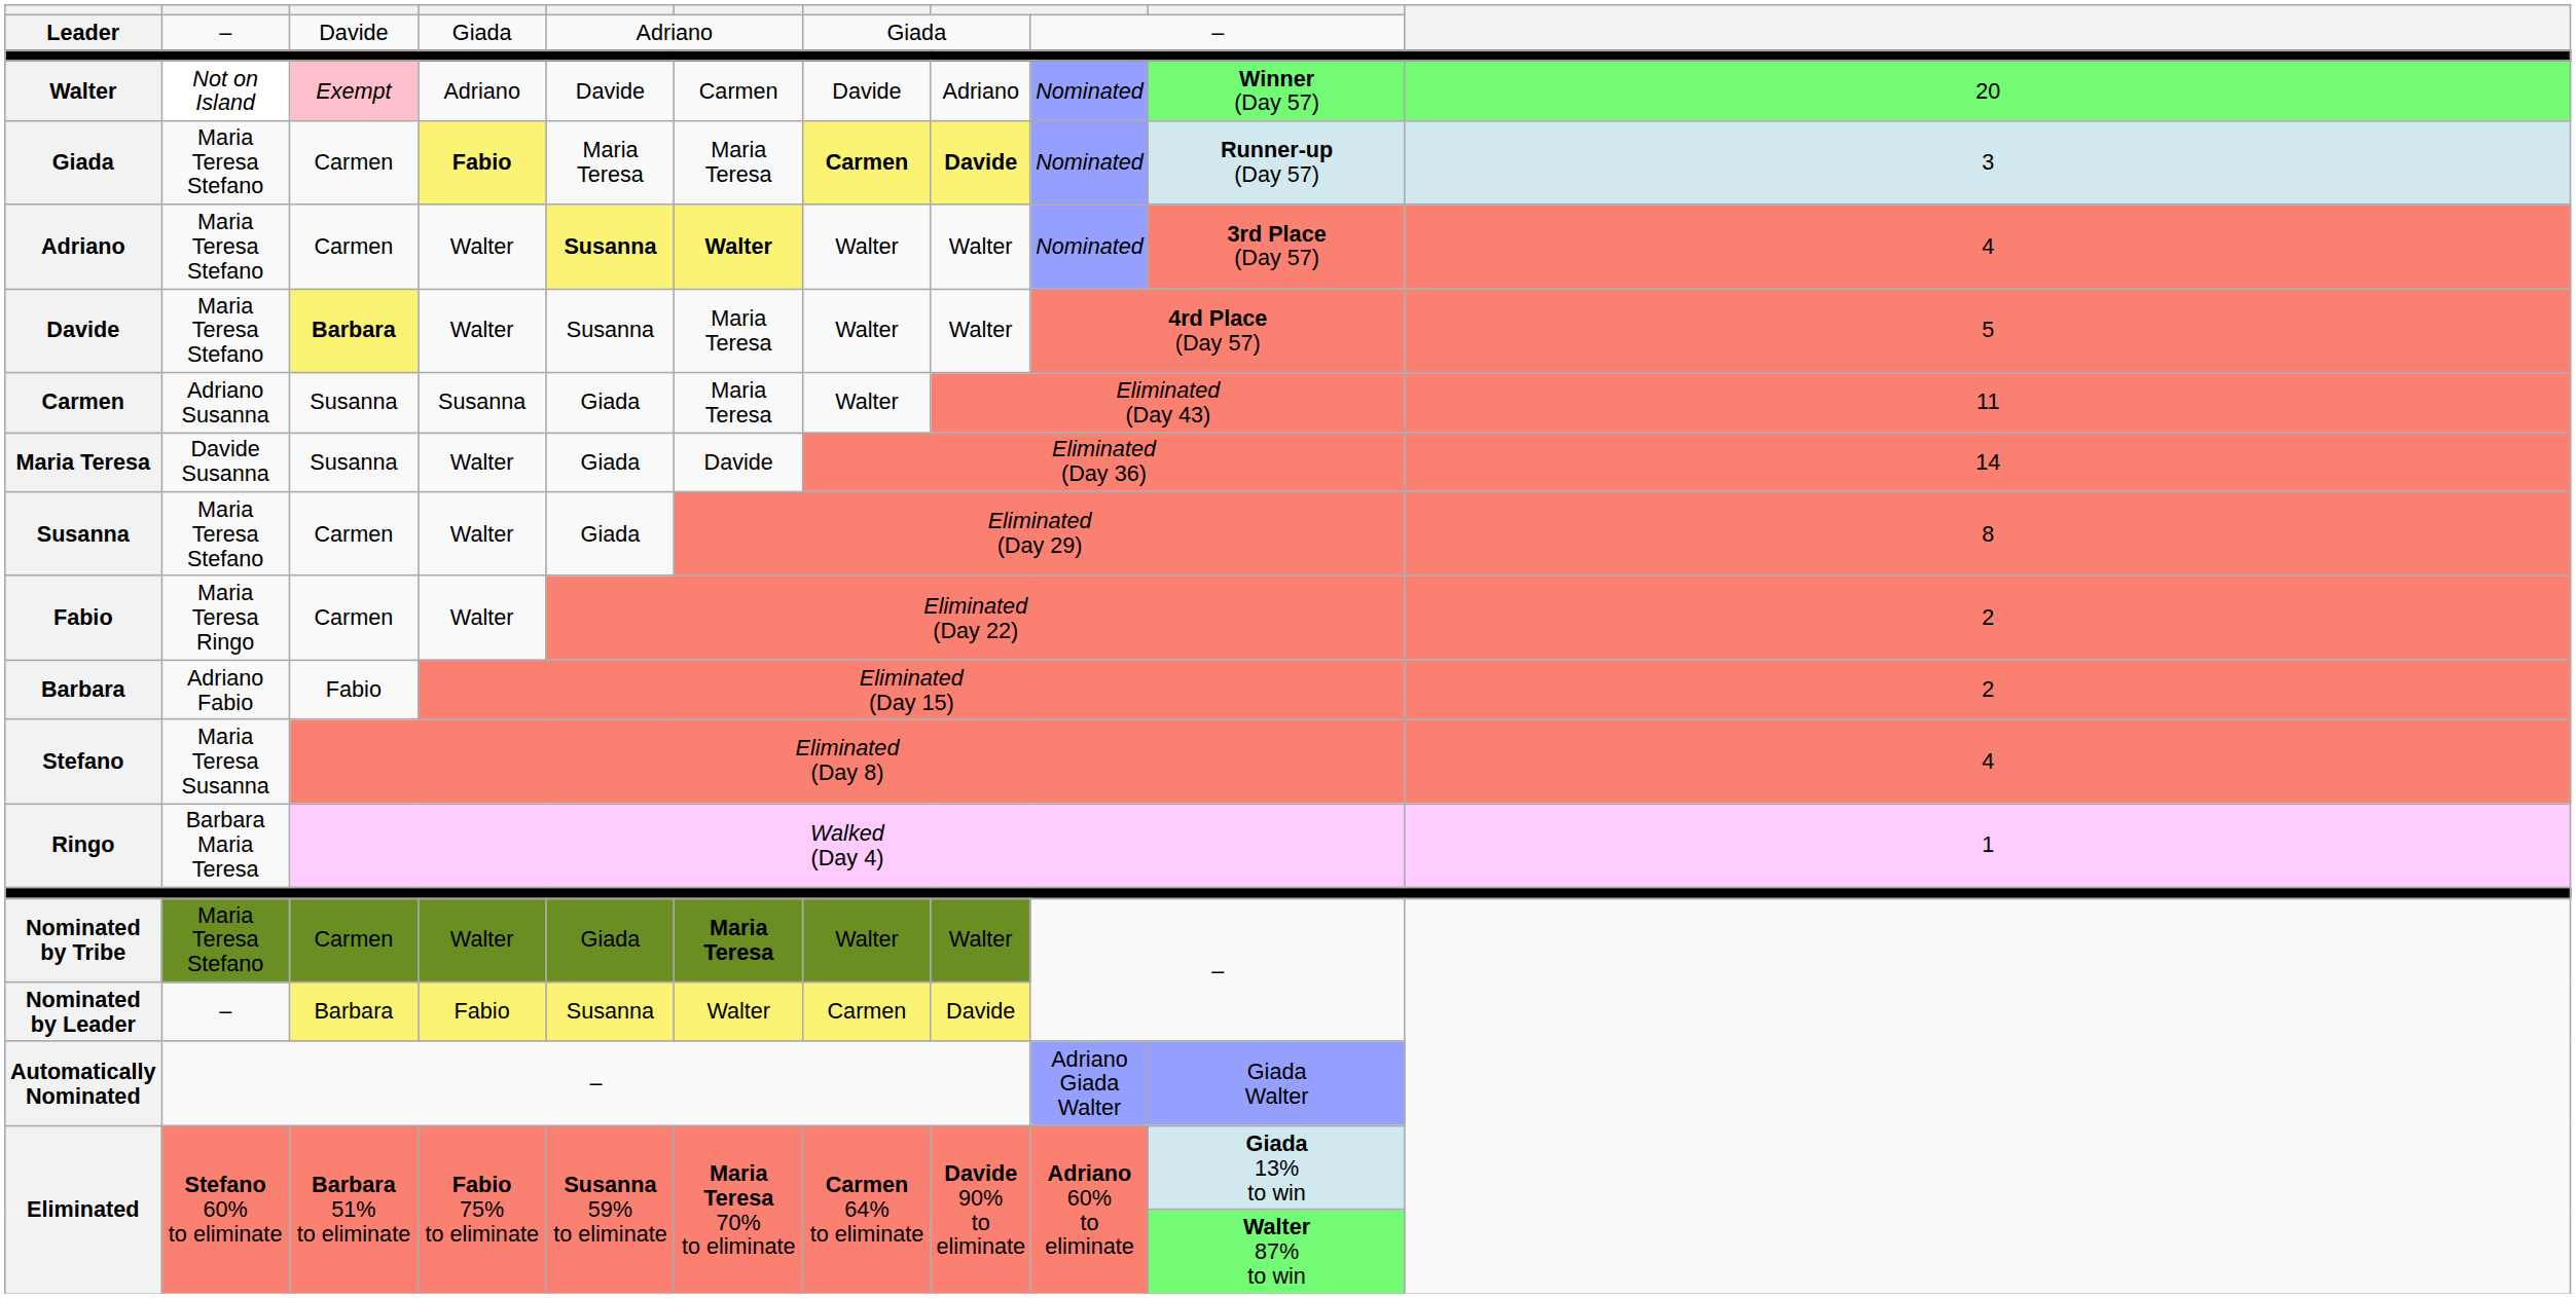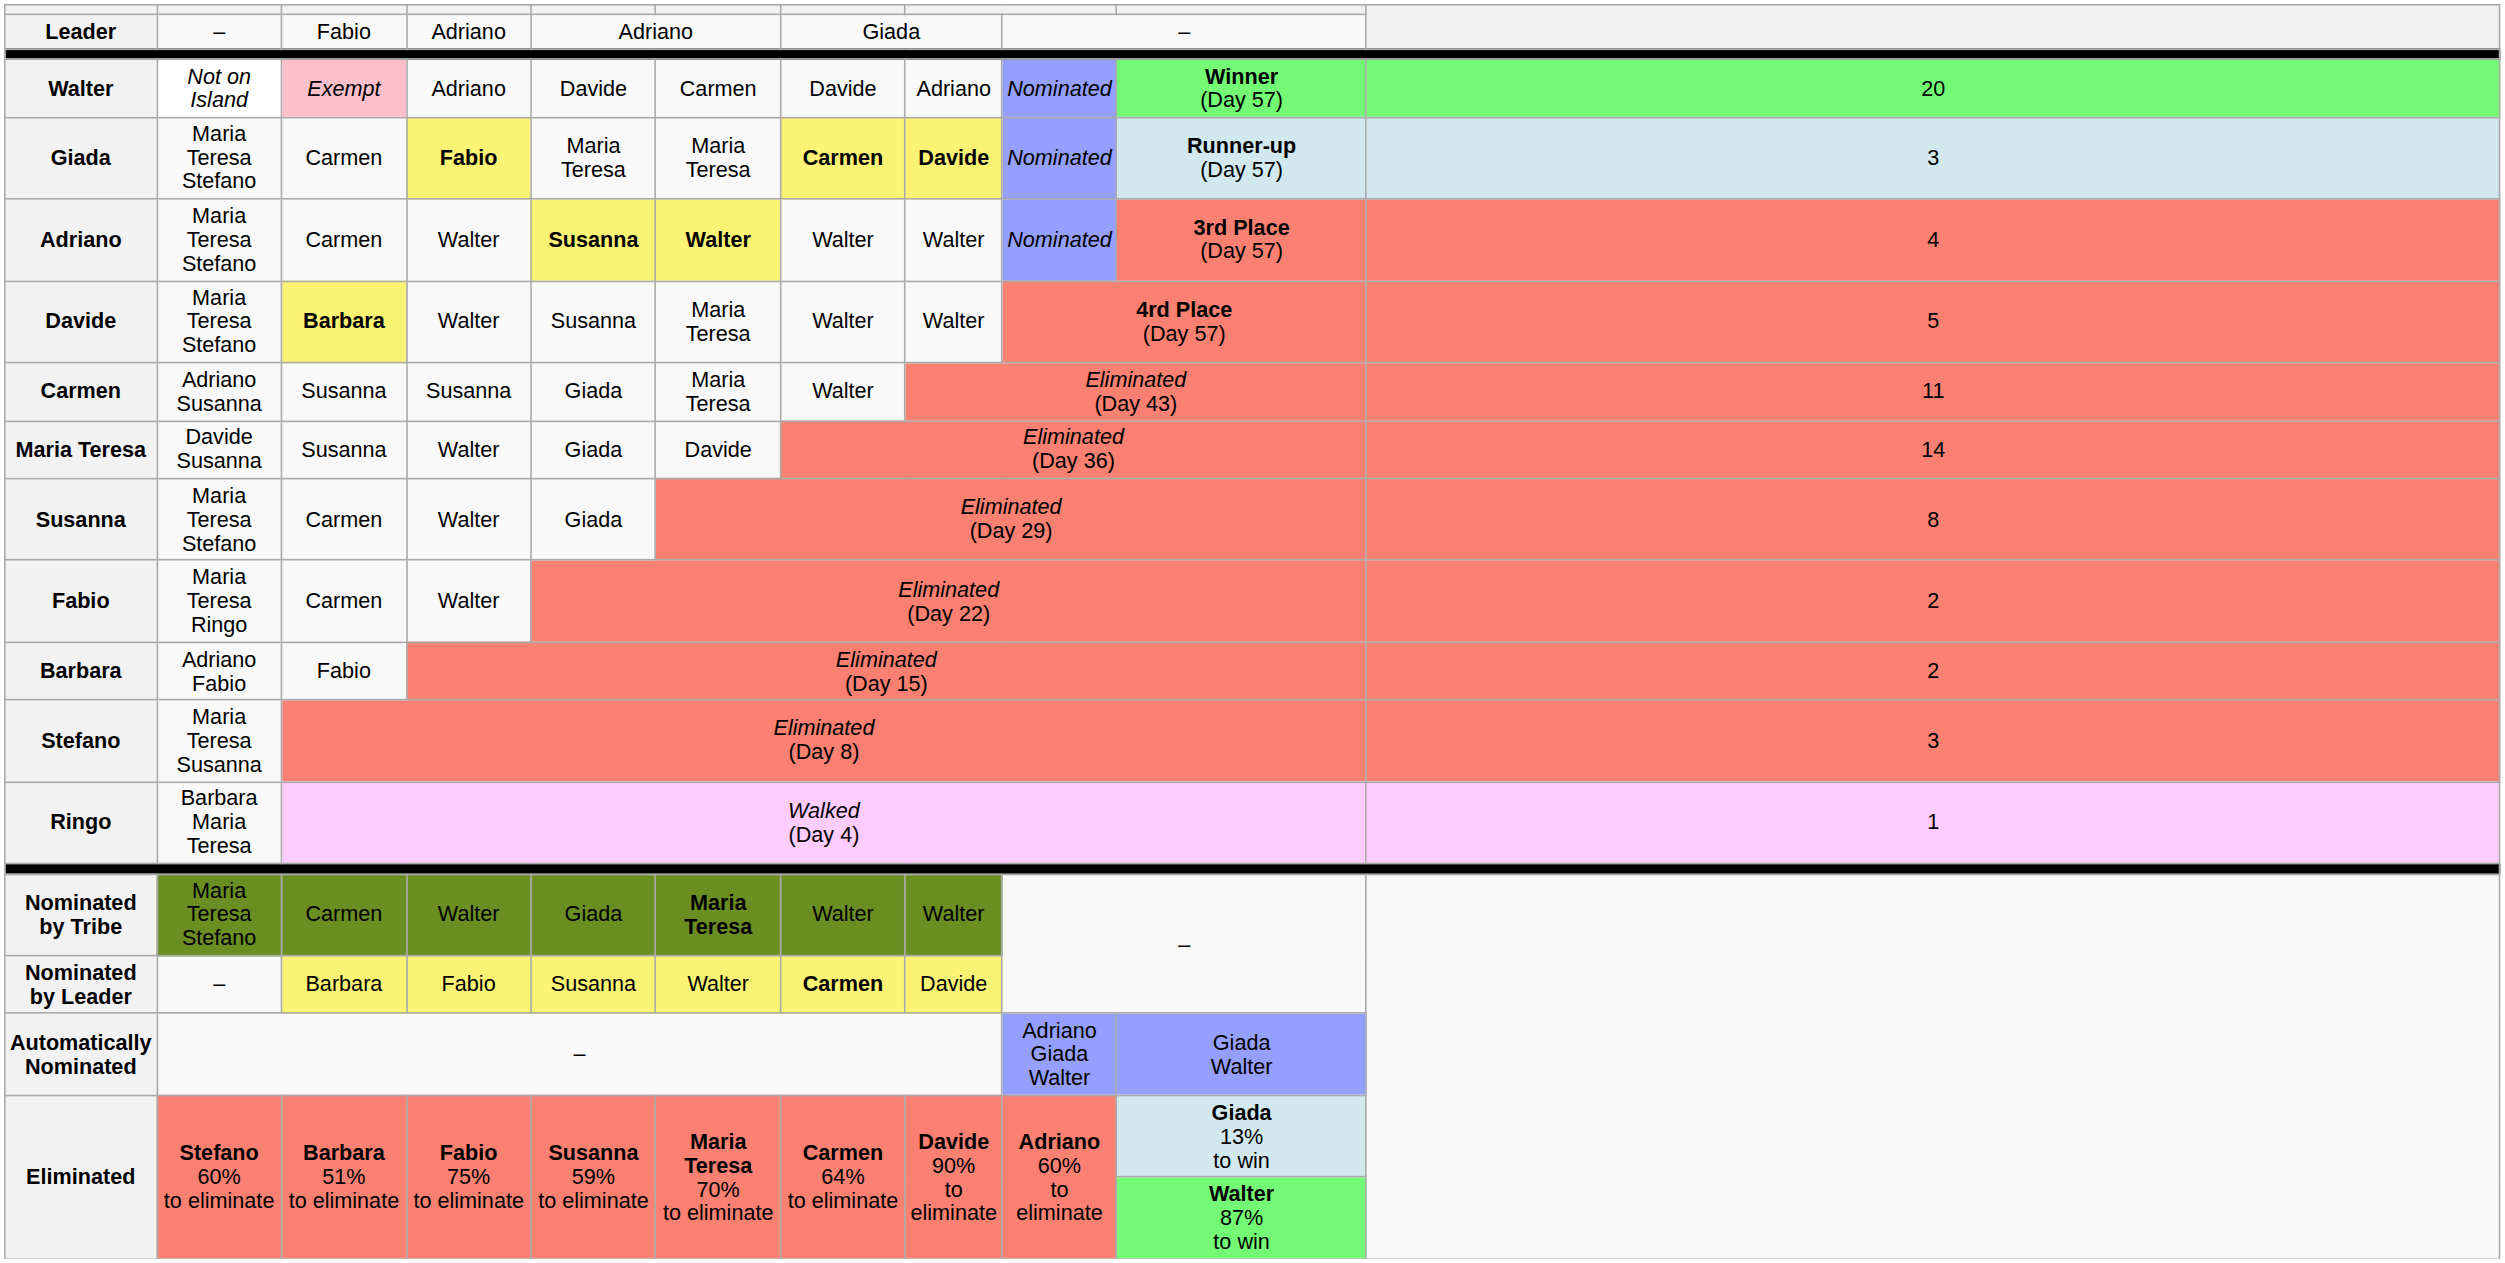Leader | column 3: Davide -> Fabio
Leader | column 4: Giada -> Adriano
Stefano | column 11: 4 -> 3
Nominated by Leader | column 7: normal -> bold
